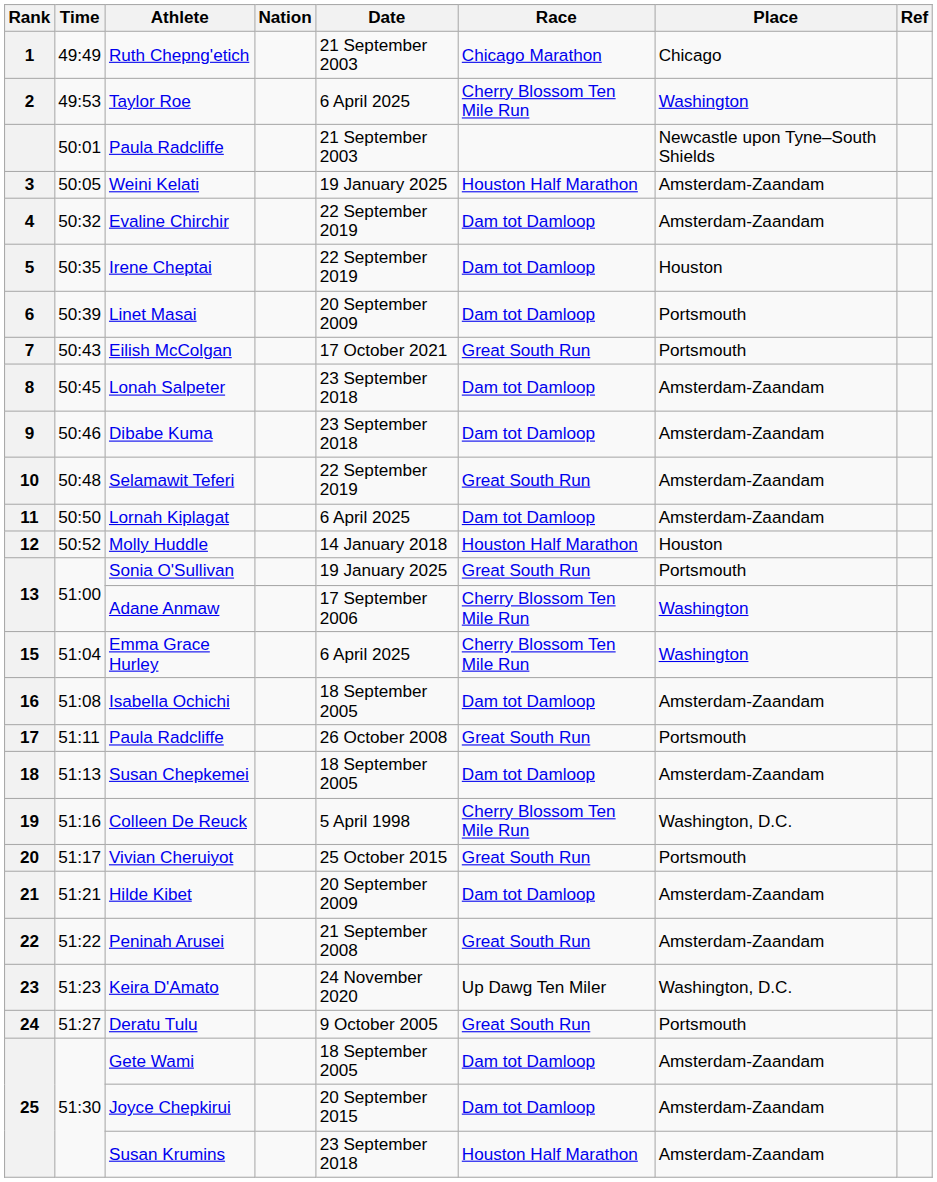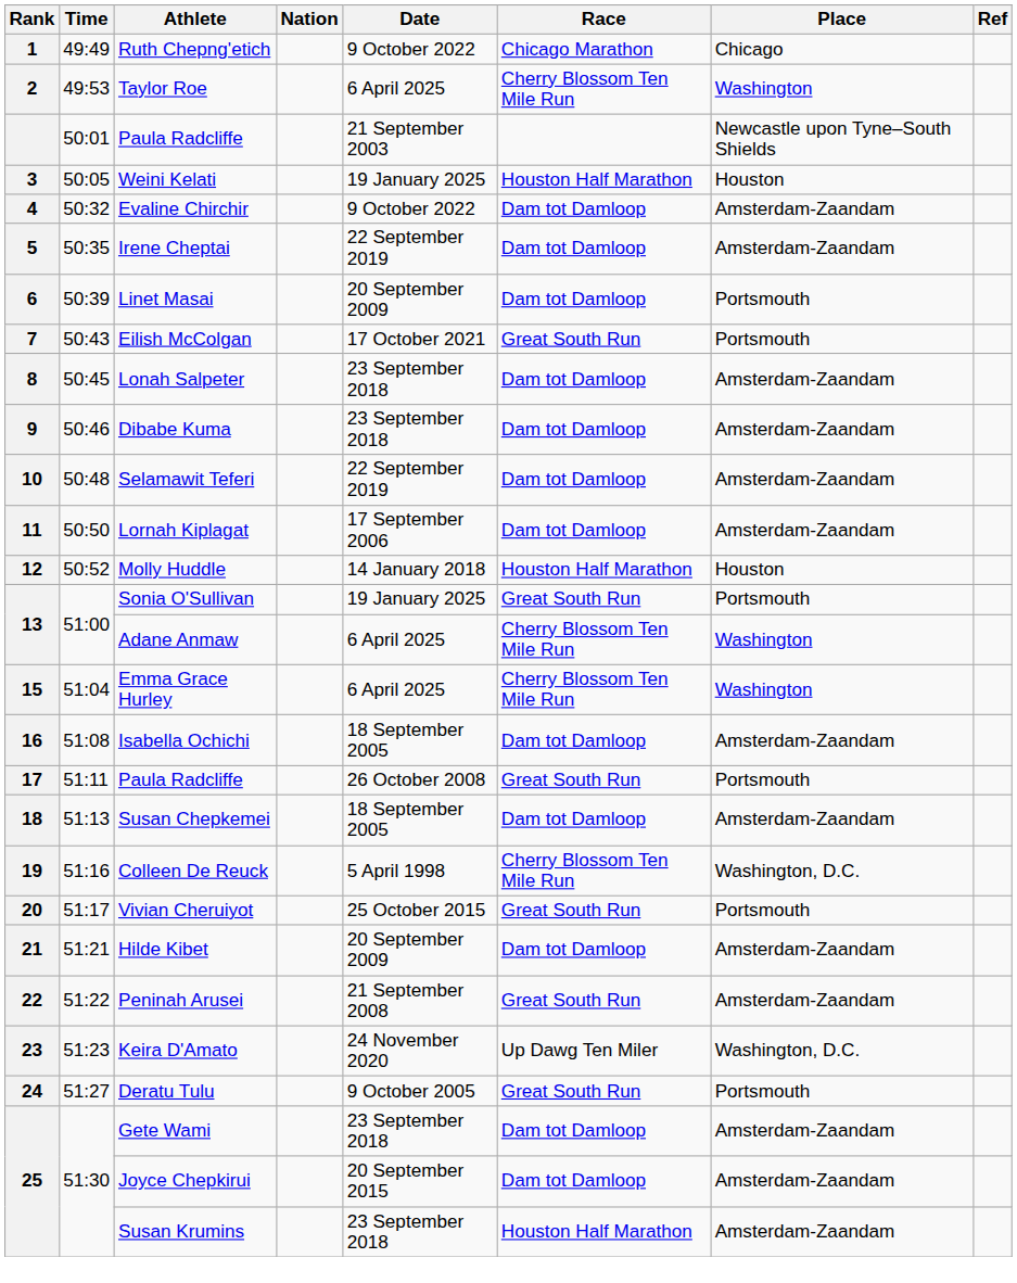Ruth Chepng'etich | Date: 21 September 2003 -> 9 October 2022
Weini Kelati | Place: Amsterdam-Zaandam -> Houston
Evaline Chirchir | Date: 22 September 2019 -> 9 October 2022
Irene Cheptai | Place: Houston -> Amsterdam-Zaandam
Selamawit Teferi | Race: Great South Run -> Dam tot Damloop
Lornah Kiplagat | Date: 6 April 2025 -> 17 September 2006
Adane Anmaw | Date: 17 September 2006 -> 6 April 2025
Gete Wami | Date: 18 September 2005 -> 23 September 2018
